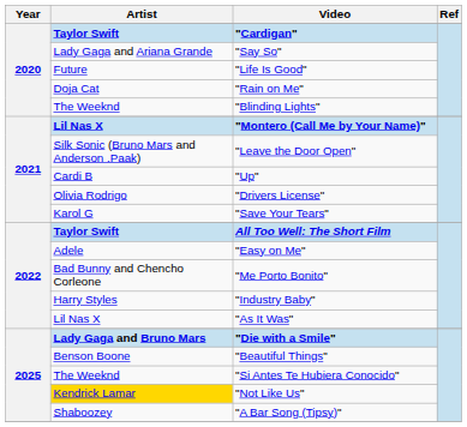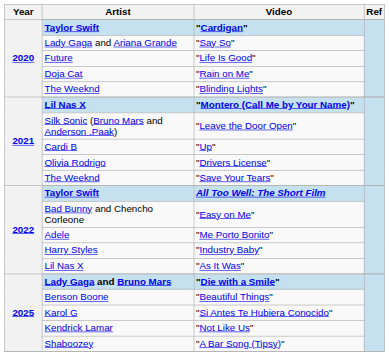"Save Your Tears" | Artist: Karol G -> The Weeknd
"Easy on Me" | Artist: Adele -> Bad Bunny and Chencho Corleone
"Me Porto Bonito" | Artist: Bad Bunny and Chencho Corleone -> Adele
"Si Antes Te Hubiera Conocido" | Artist: The Weeknd -> Karol G
"Not Like Us" | Artist: gold background -> no background
